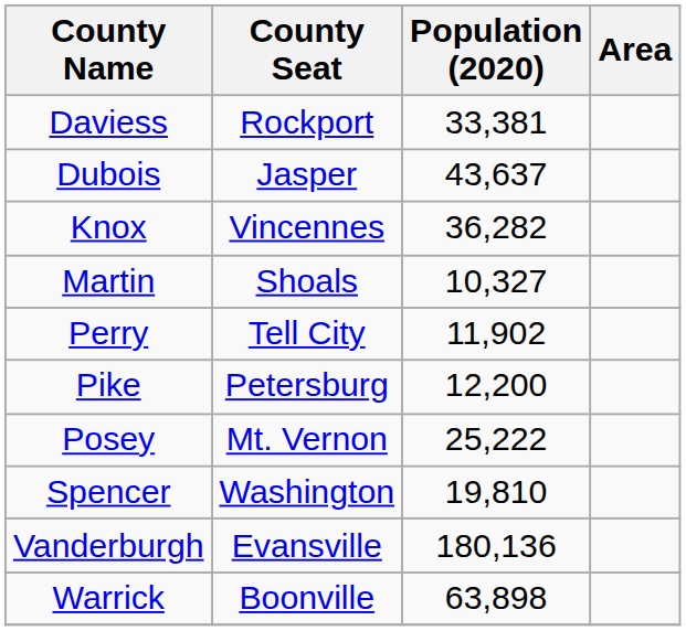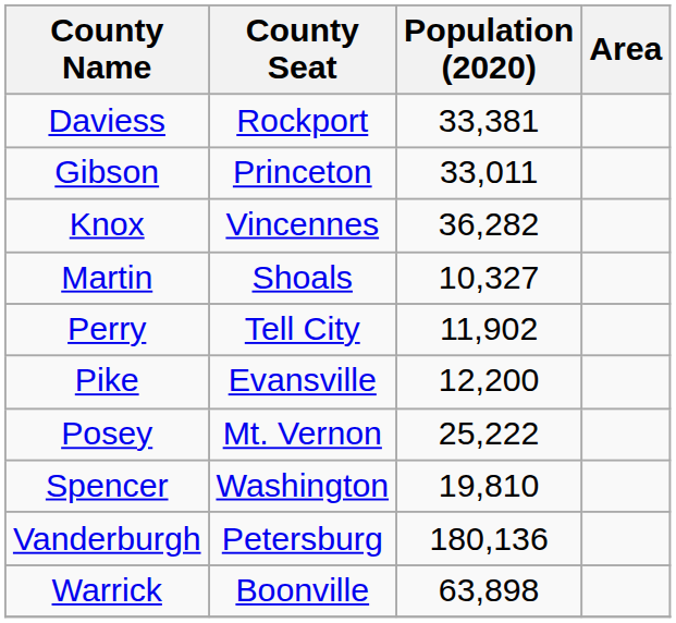- row: Dubois | Jasper | 43,637
+ row: Gibson | Princeton | 33,011
Pike | County Seat: Petersburg -> Evansville
Vanderburgh | County Seat: Evansville -> Petersburg
